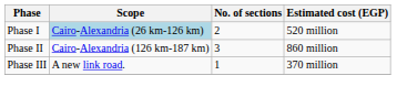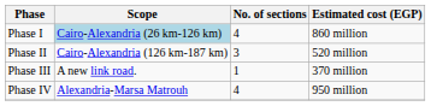Phase I | No. of sections: 2 -> 4
Phase I | Estimated cost (EGP): 520 million -> 860 million
Phase II | Estimated cost (EGP): 860 million -> 520 million
+ row: Phase IV | Alexandria-Marsa Matrouh | 4 | 950 million
